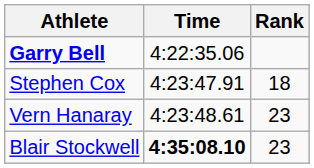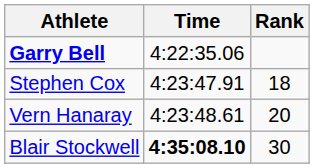Vern Hanaray | Rank: 23 -> 20
Blair Stockwell | Rank: 23 -> 30
